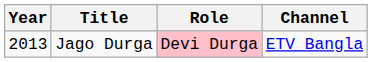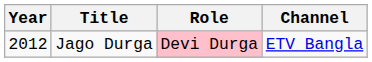Jago Durga | Year: 2013 -> 2012
